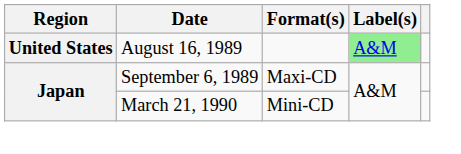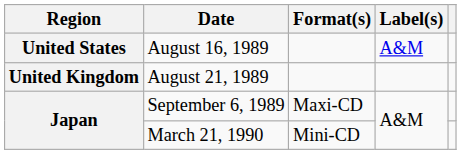August 16, 1989 | Label(s): lightgreen background -> no background
+ row: United Kingdom | August 21, 1989
